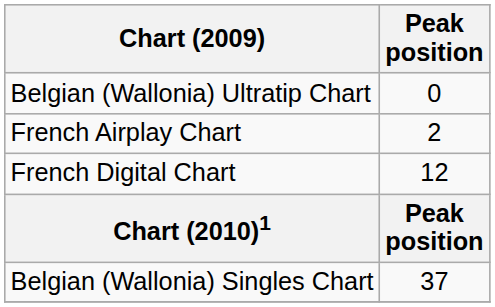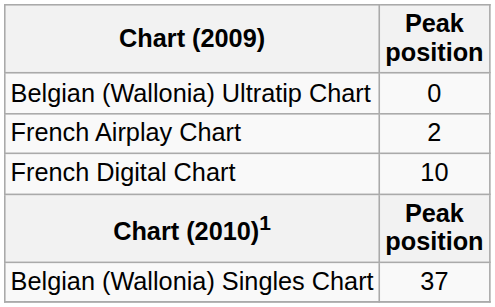French Digital Chart | Peak position: 12 -> 10
